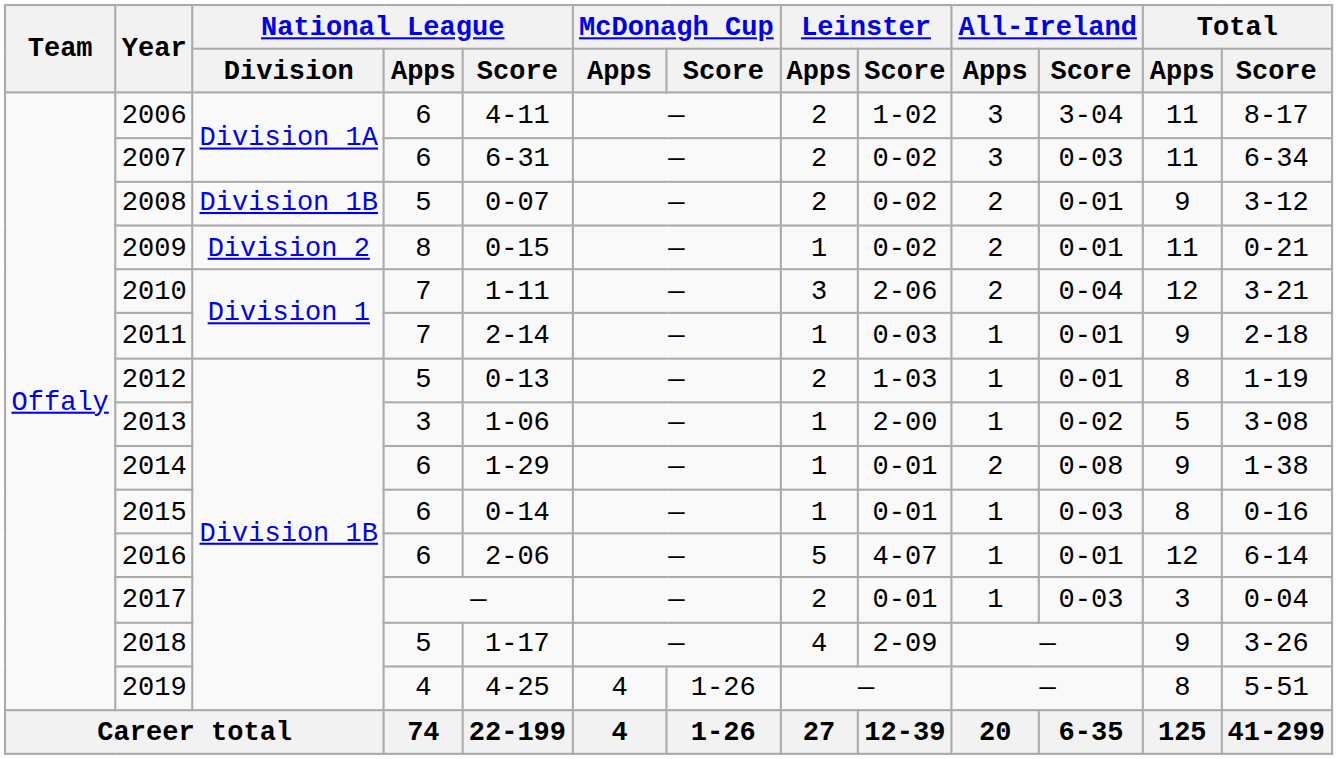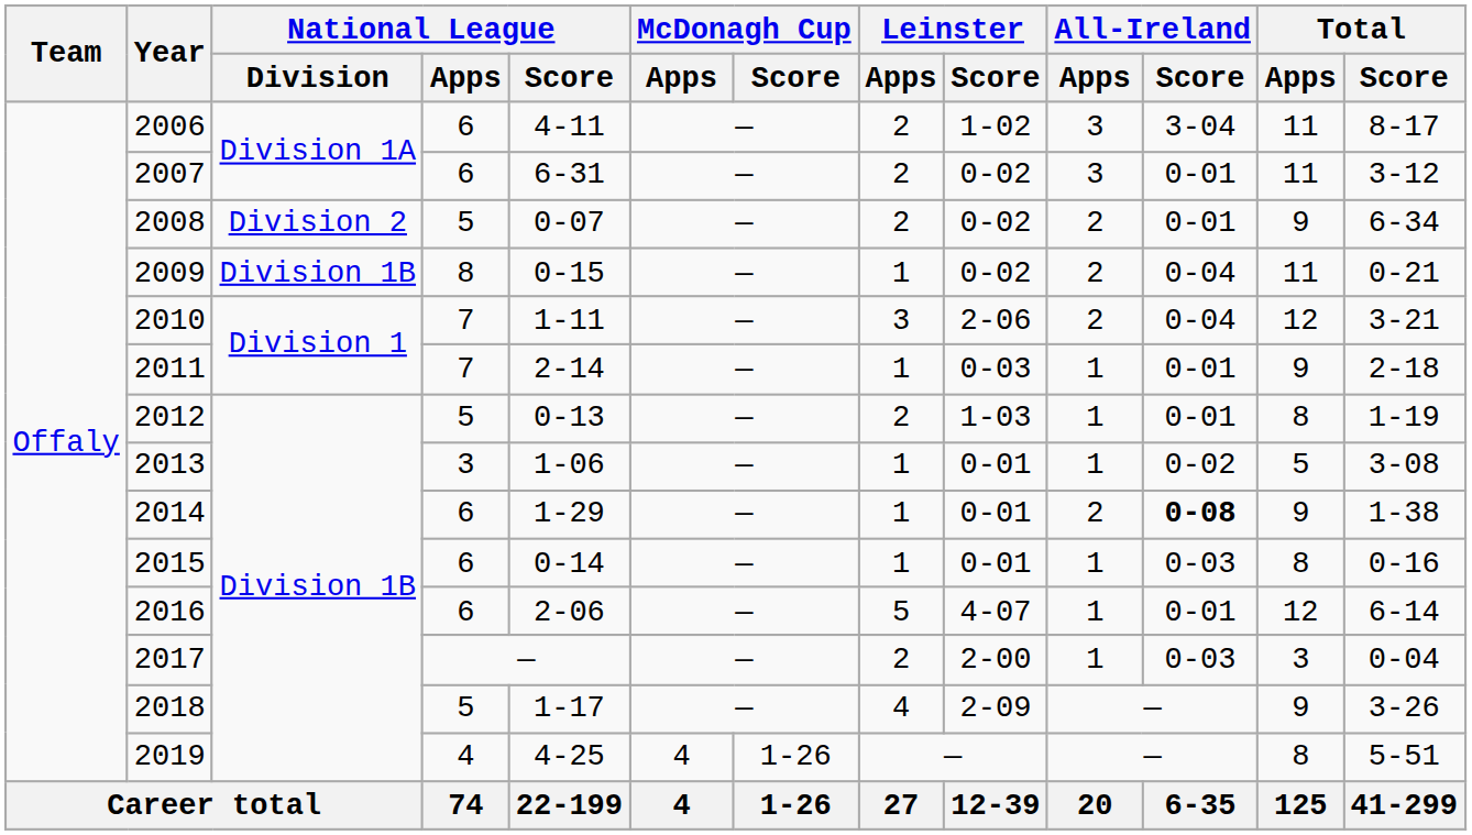2007 | All-Ireland / Score: 0-03 -> 0-01
2007 | Total / Score: 6-34 -> 3-12
2008 | National League / Division: Division 1B -> Division 2
2008 | Total / Score: 3-12 -> 6-34
2009 | National League / Division: Division 2 -> Division 1B
2009 | All-Ireland / Score: 0-01 -> 0-04
2013 | Leinster / Score: 2-00 -> 0-01
2014 | All-Ireland / Score: normal -> bold
2017 | Leinster / Score: 0-01 -> 2-00
